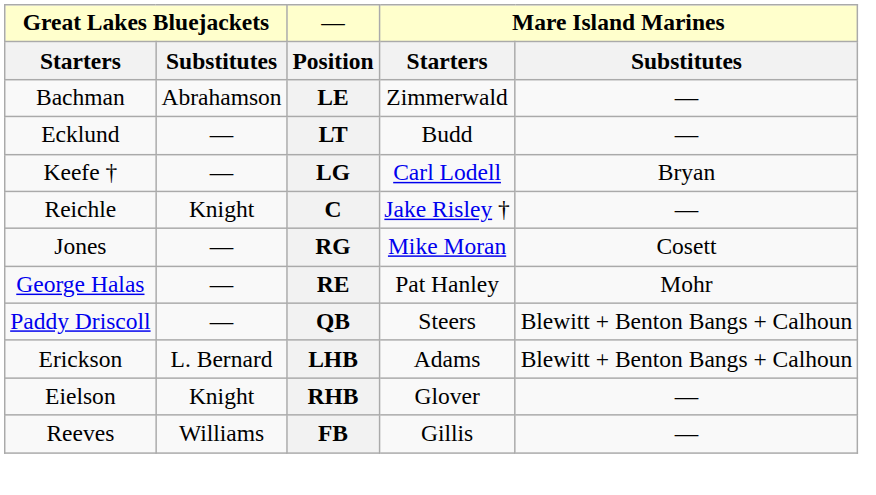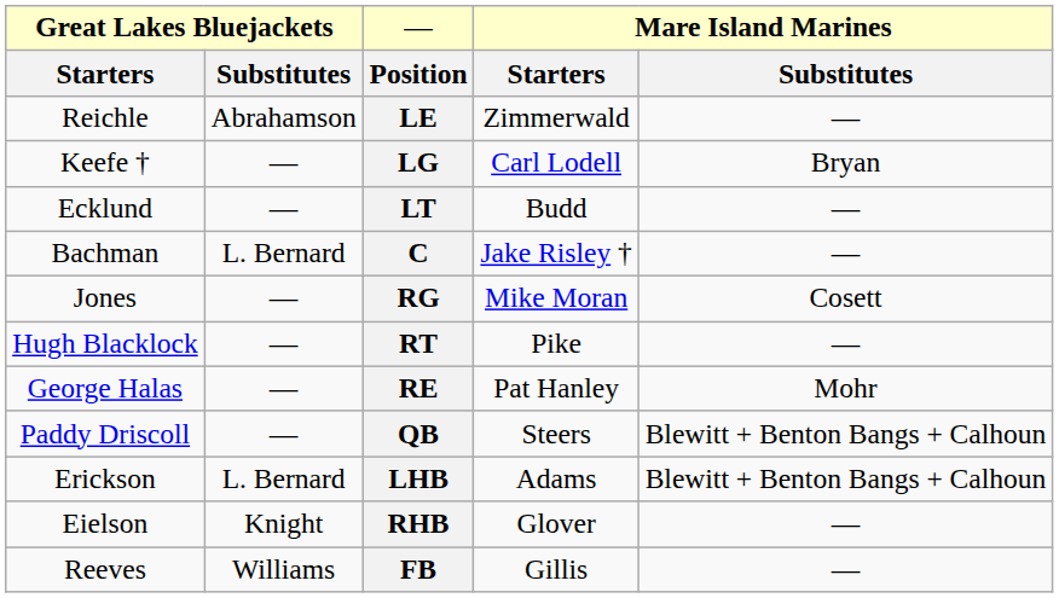LE | column 1: Bachman -> Reichle
rows swapped: LT <-> LG
C | column 1: Reichle -> Bachman
C | column 2: Knight -> L. Bernard
+ row: Hugh Blacklock | — | RT | Pike | —
